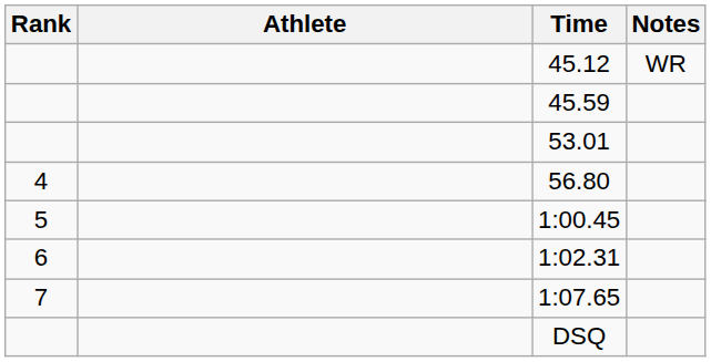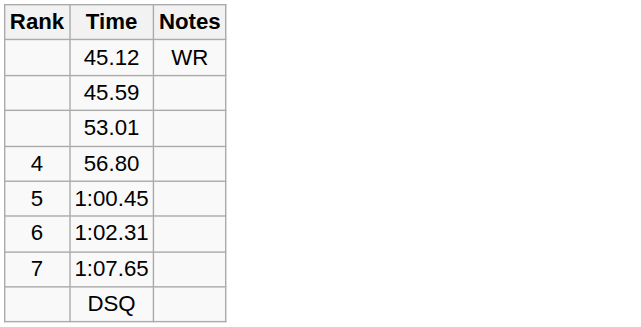- column: Athlete
